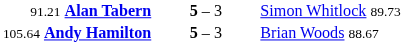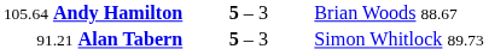rows swapped: 105.64 Andy Hamilton <-> 91.21 Alan Tabern
